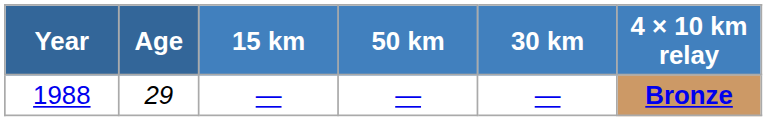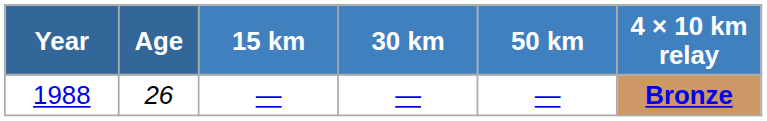columns swapped: 30 km <-> 50 km
1988 | Age: 29 -> 26
